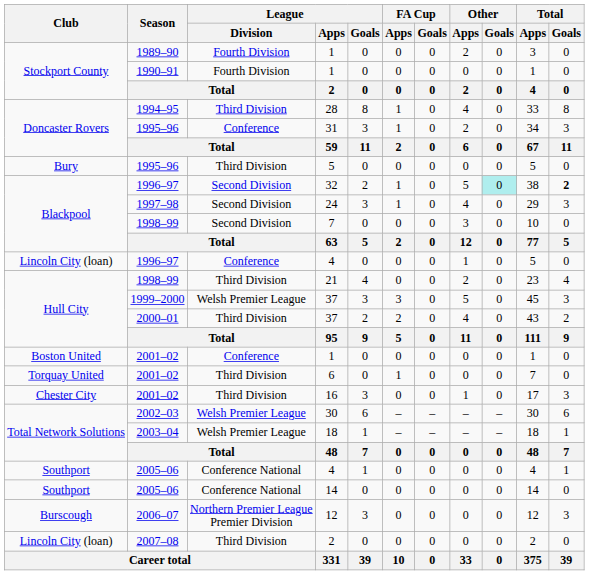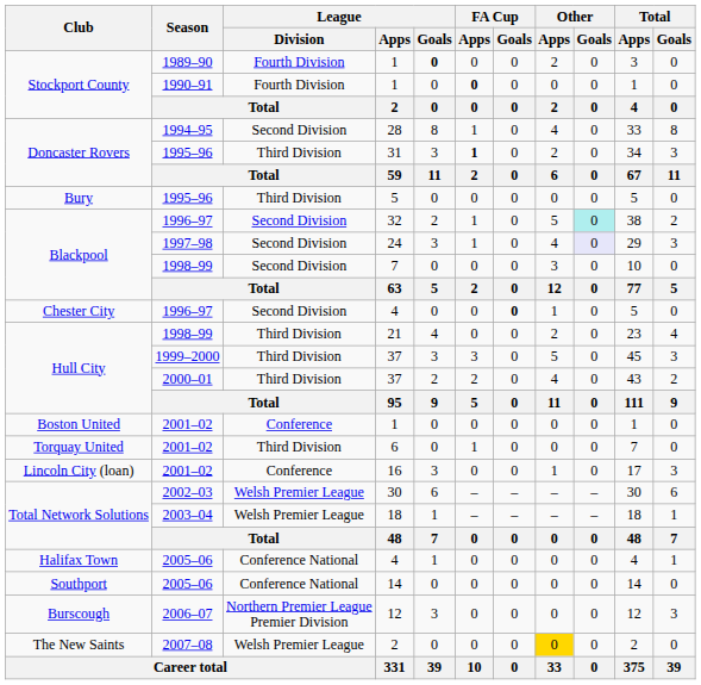1989–90 / 1 | League / Goals: normal -> bold
1990–91 / 1 | FA Cup / Apps: normal -> bold
28 | League / Division: Third Division -> Second Division
31 | League / Division: Conference -> Third Division
31 | FA Cup / Apps: normal -> bold
32 | Total / Goals: bold -> normal
24 | Other / Goals: no background -> lavender background
1996–97 / 4 | Club: Lincoln City (loan) -> Chester City
1996–97 / 4 | League / Division: Conference -> Second Division
1996–97 / 4 | FA Cup / Goals: normal -> bold
1999–2000 / 37 | League / Division: Welsh Premier League -> Third Division
16 | Club: Chester City -> Lincoln City (loan)
16 | League / Division: Third Division -> Conference
2005–06 / 4 | Club: Southport -> Halifax Town
2007–08 / 2 | Club: Lincoln City (loan) -> The New Saints
2007–08 / 2 | League / Division: Third Division -> Welsh Premier League
2007–08 / 2 | Other / Apps: no background -> gold background
